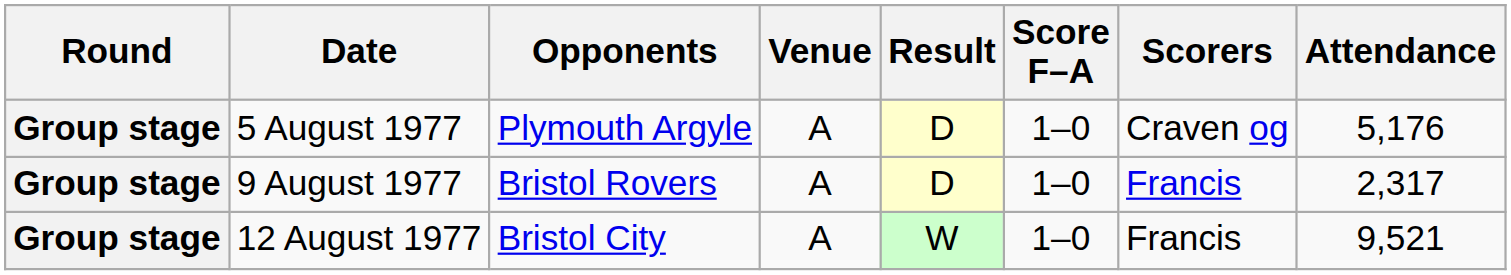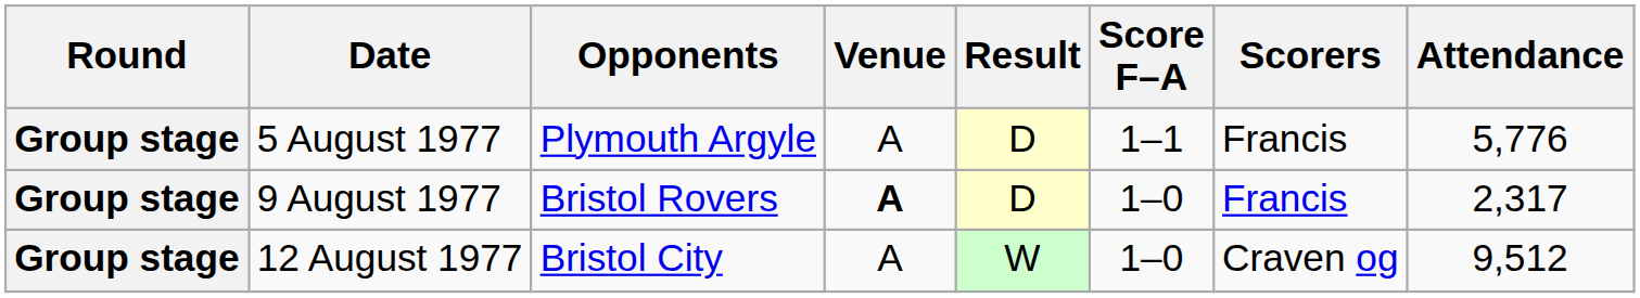5 August 1977 | Score F–A: 1–0 -> 1–1
5 August 1977 | Scorers: Craven og -> Francis
5 August 1977 | Attendance: 5,176 -> 5,776
9 August 1977 | Venue: normal -> bold
12 August 1977 | Scorers: Francis -> Craven og
12 August 1977 | Attendance: 9,521 -> 9,512
